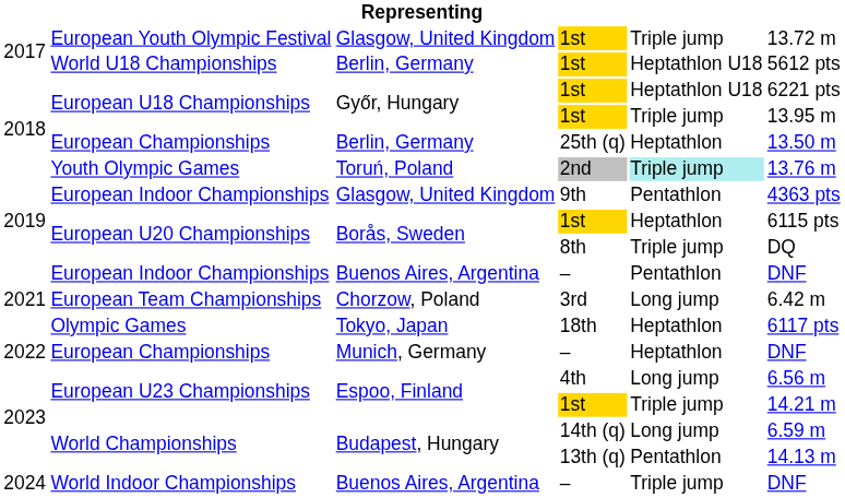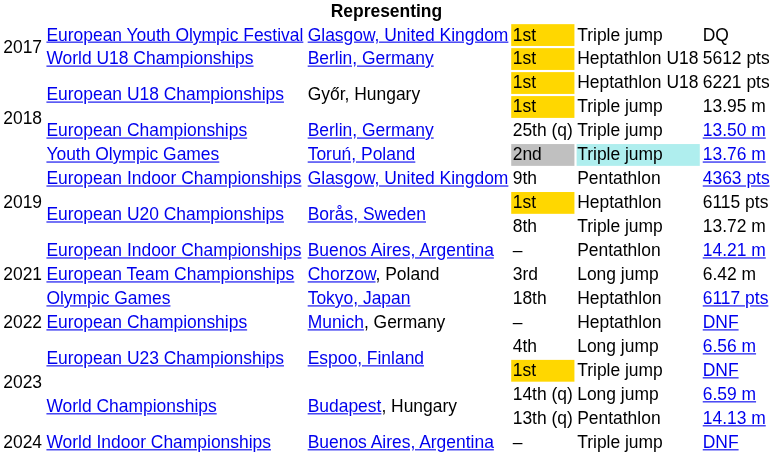European Youth Olympic Festival | column 6: 13.72 m -> DQ
European Championships / 25th (q) | column 5: Heptathlon -> Triple jump
European U20 Championships / 8th | column 6: DQ -> 13.72 m
European Indoor Championships / – | column 6: DNF -> 14.21 m
European U23 Championships / 1st | column 6: 14.21 m -> DNF
